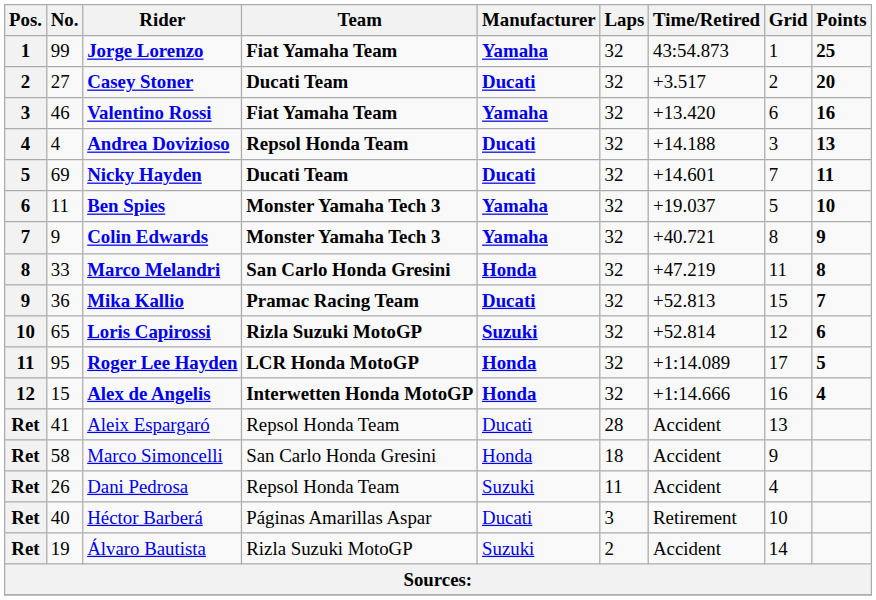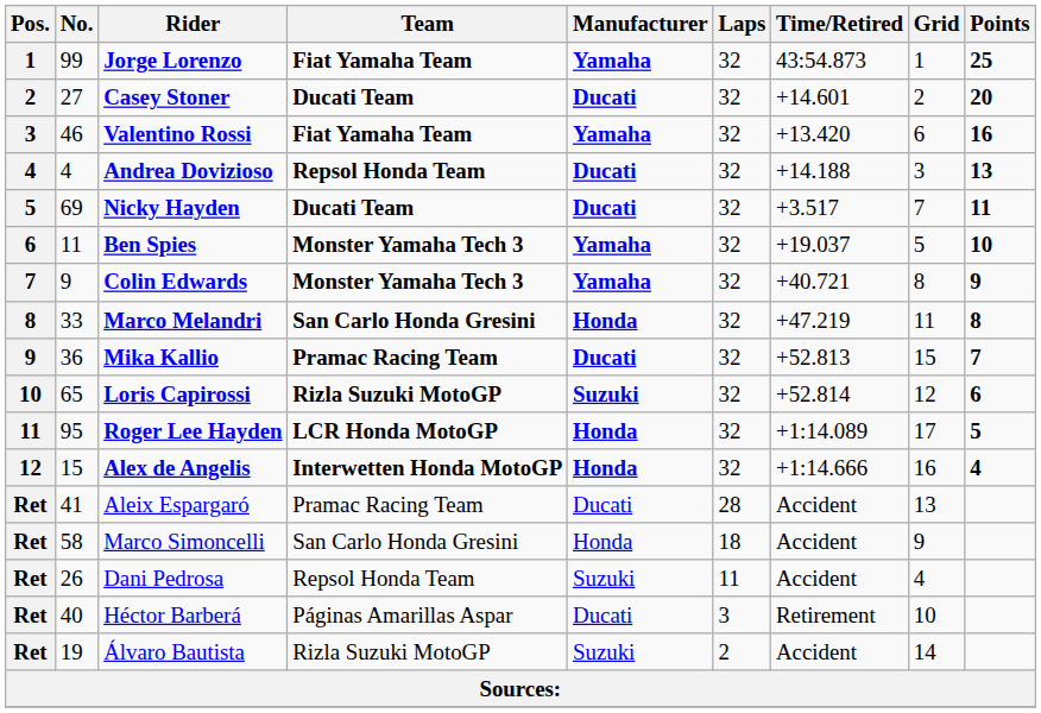Casey Stoner | Time/Retired: +3.517 -> +14.601
Nicky Hayden | Time/Retired: +14.601 -> +3.517
Aleix Espargaró | Team: Repsol Honda Team -> Pramac Racing Team
